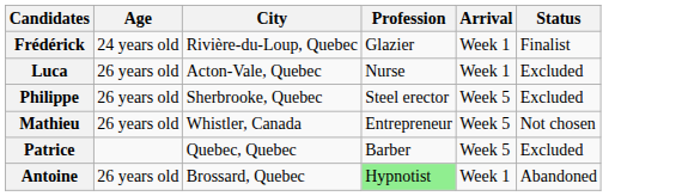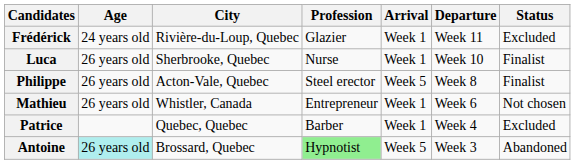+ column: Departure | Week 11 | Week 10 | Week 8 | Week 6 | Week 4 | Week 3
Frédérick | Status: Finalist -> Excluded
Luca | City: Acton-Vale, Quebec -> Sherbrooke, Quebec
Luca | Status: Excluded -> Finalist
Philippe | City: Sherbrooke, Quebec -> Acton-Vale, Quebec
Philippe | Status: Excluded -> Finalist
Mathieu | Arrival: Week 5 -> Week 1
Patrice | Arrival: Week 5 -> Week 1
Antoine | Age: no background -> paleturquoise background
Antoine | Arrival: Week 1 -> Week 5
